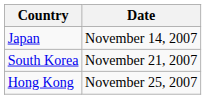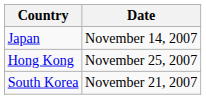rows swapped: South Korea <-> Hong Kong
